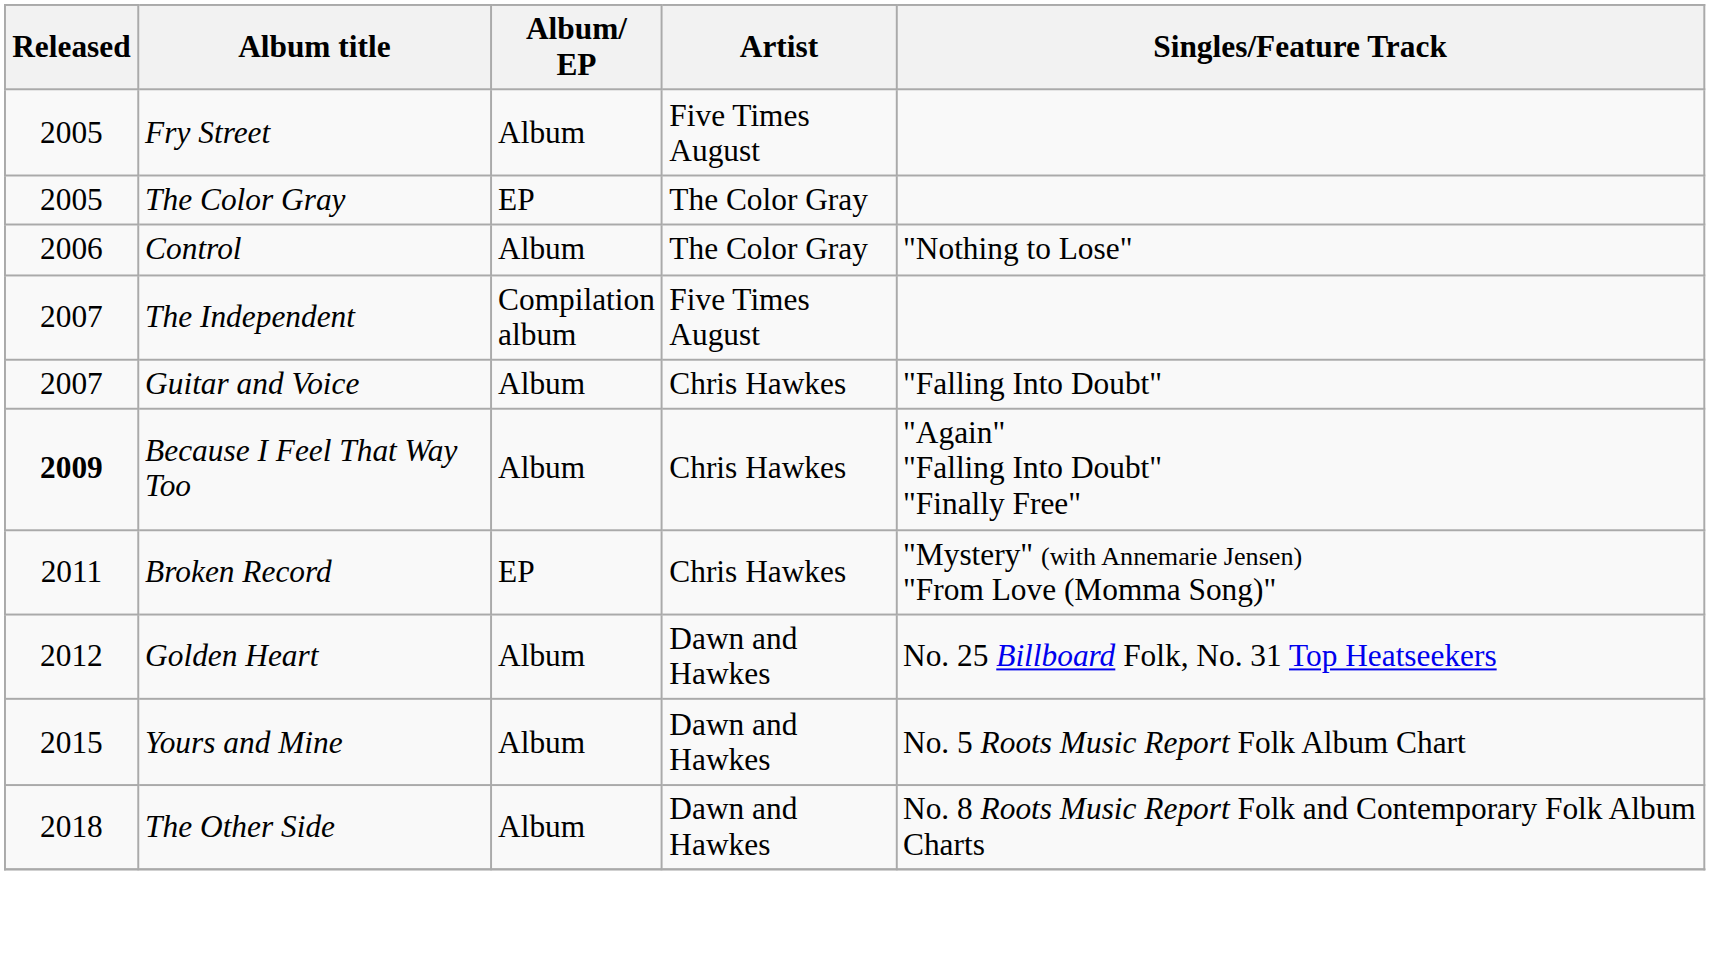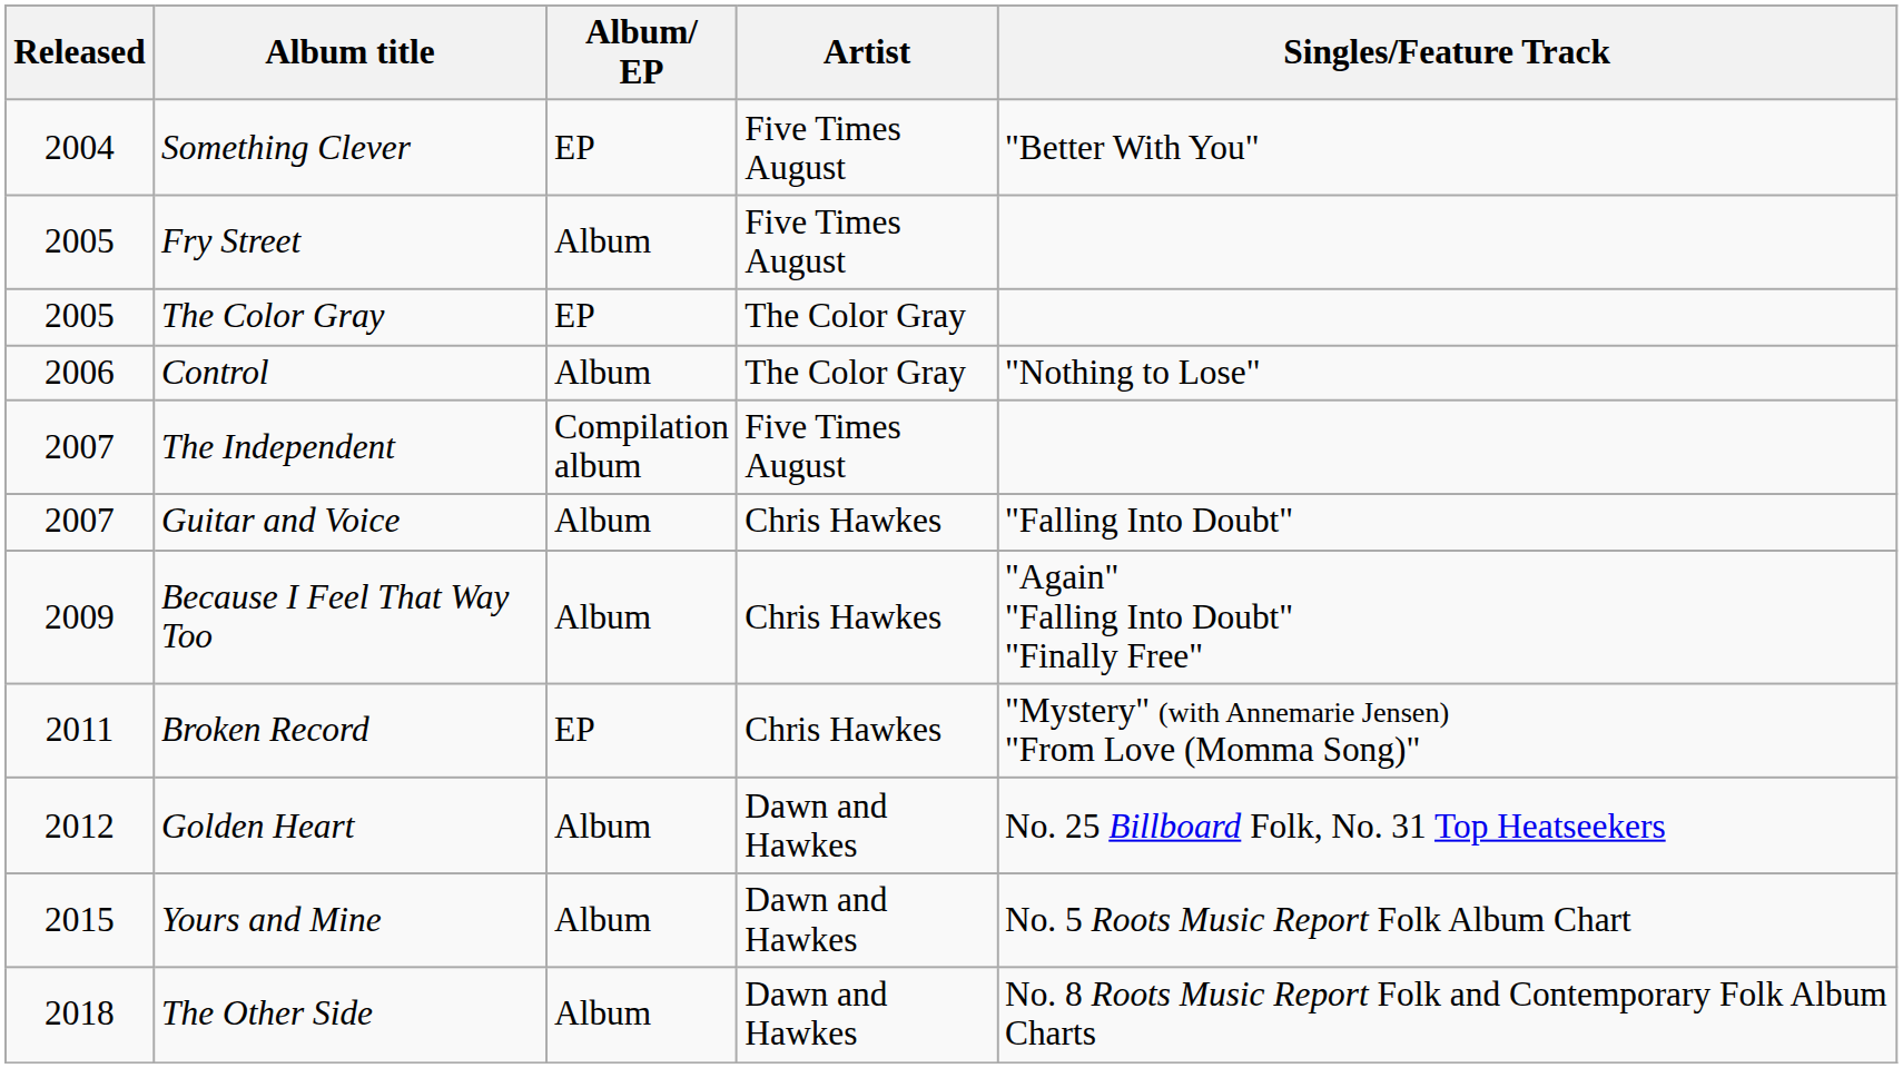+ row: 2004 | Something Clever | EP | Five Times August | "Better With You"
Because I Feel That Way Too | Released: bold -> normal
